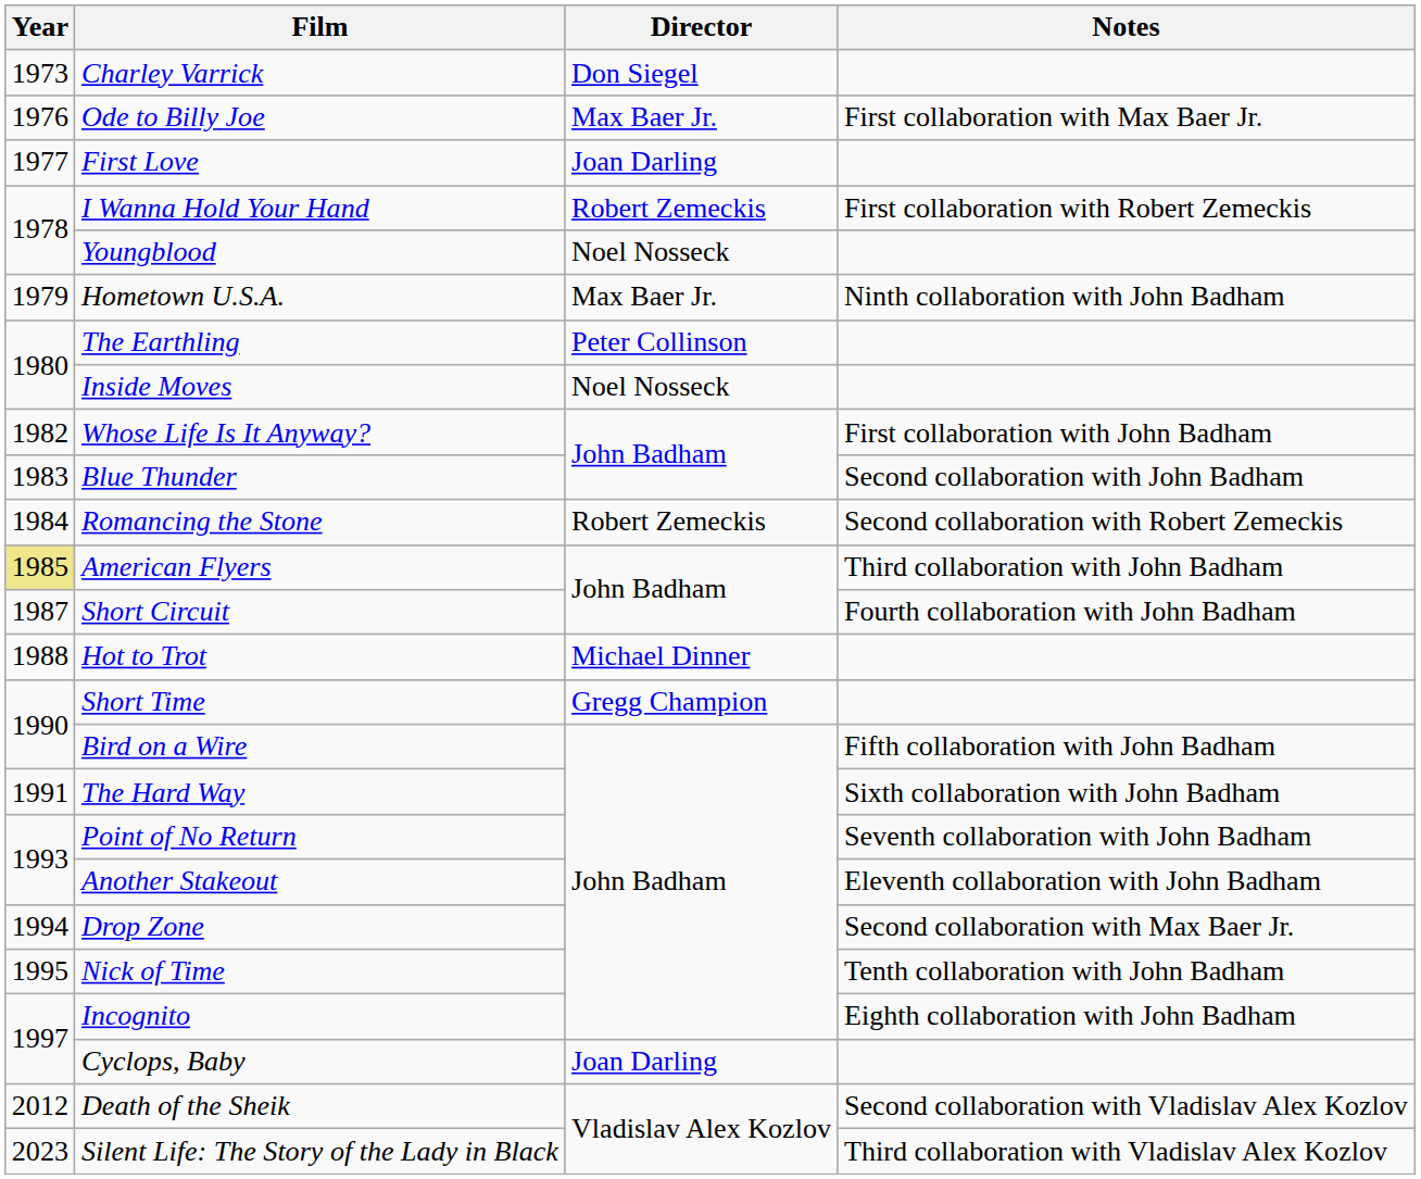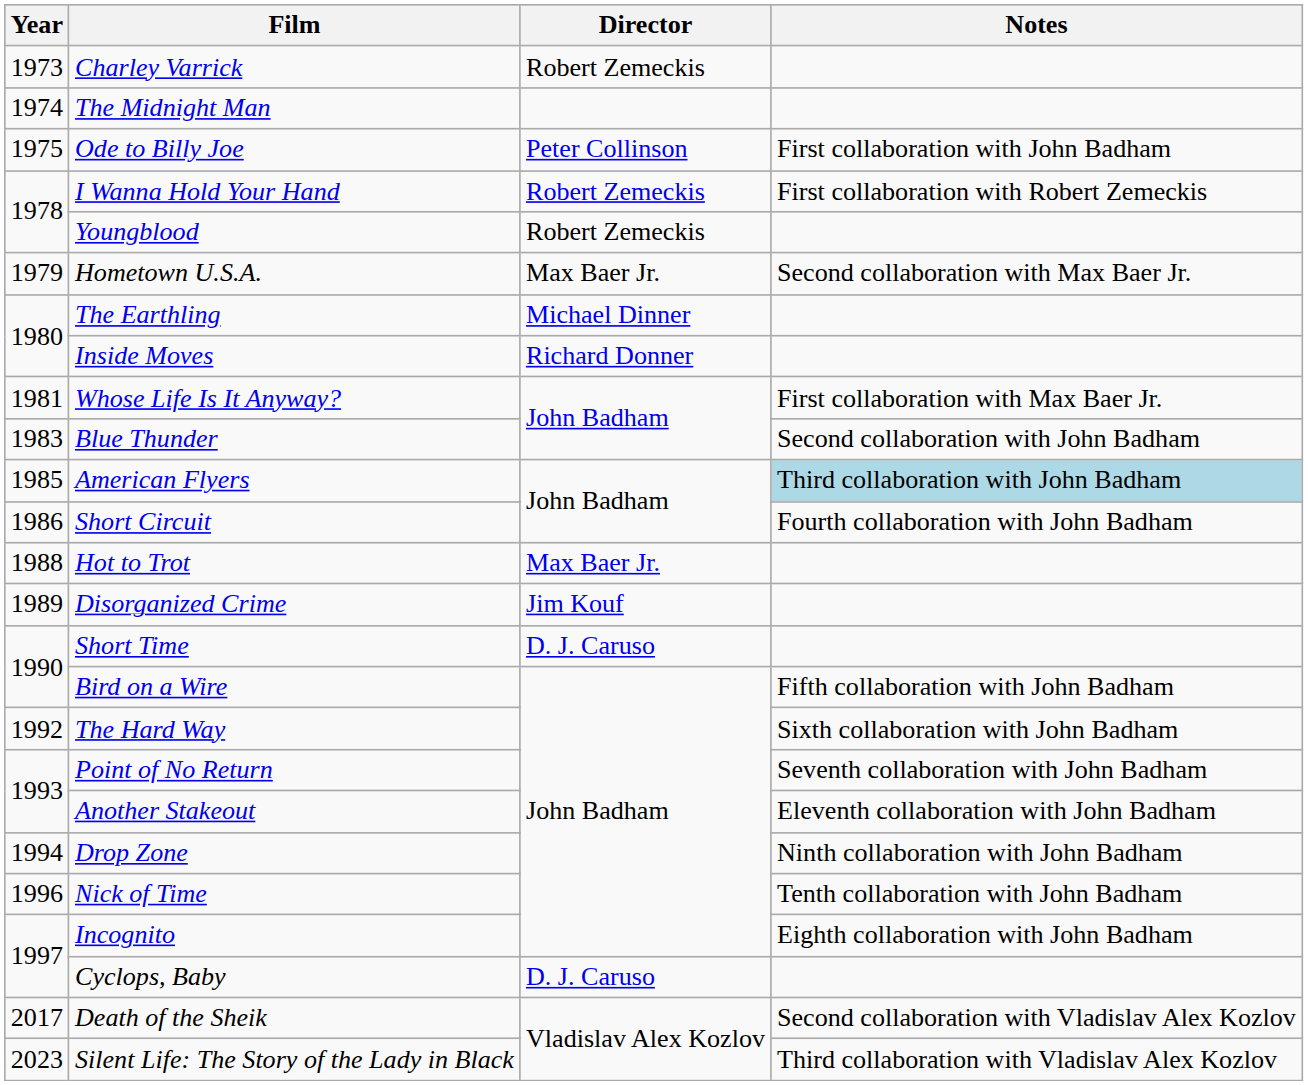Charley Varrick | Director: Don Siegel -> Robert Zemeckis
+ row: 1974 | The Midnight Man
Ode to Billy Joe | Year: 1976 -> 1975
Ode to Billy Joe | Director: Max Baer Jr. -> Peter Collinson
Ode to Billy Joe | Notes: First collaboration with Max Baer Jr. -> First collaboration with John Badham
- row: 1977 | First Love | Joan Darling
Youngblood | Director: Noel Nosseck -> Robert Zemeckis
Hometown U.S.A. | Notes: Ninth collaboration with John Badham -> Second collaboration with Max Baer Jr.
The Earthling | Director: Peter Collinson -> Michael Dinner
Inside Moves | Director: Noel Nosseck -> Richard Donner
Whose Life Is It Anyway? | Year: 1982 -> 1981
Whose Life Is It Anyway? | Notes: First collaboration with John Badham -> First collaboration with Max Baer Jr.
- row: 1984 | Romancing the Stone | Robert Zemeckis | Second collaboration with Robert Zemeckis
American Flyers | Year: khaki background -> no background
American Flyers | Notes: no background -> lightblue background
Short Circuit | Year: 1987 -> 1986
Hot to Trot | Director: Michael Dinner -> Max Baer Jr.
+ row: 1989 | Disorganized Crime | Jim Kouf
Short Time | Director: Gregg Champion -> D. J. Caruso
The Hard Way | Year: 1991 -> 1992
Drop Zone | Notes: Second collaboration with Max Baer Jr. -> Ninth collaboration with John Badham
Nick of Time | Year: 1995 -> 1996
Cyclops, Baby | Director: Joan Darling -> D. J. Caruso
Death of the Sheik | Year: 2012 -> 2017
